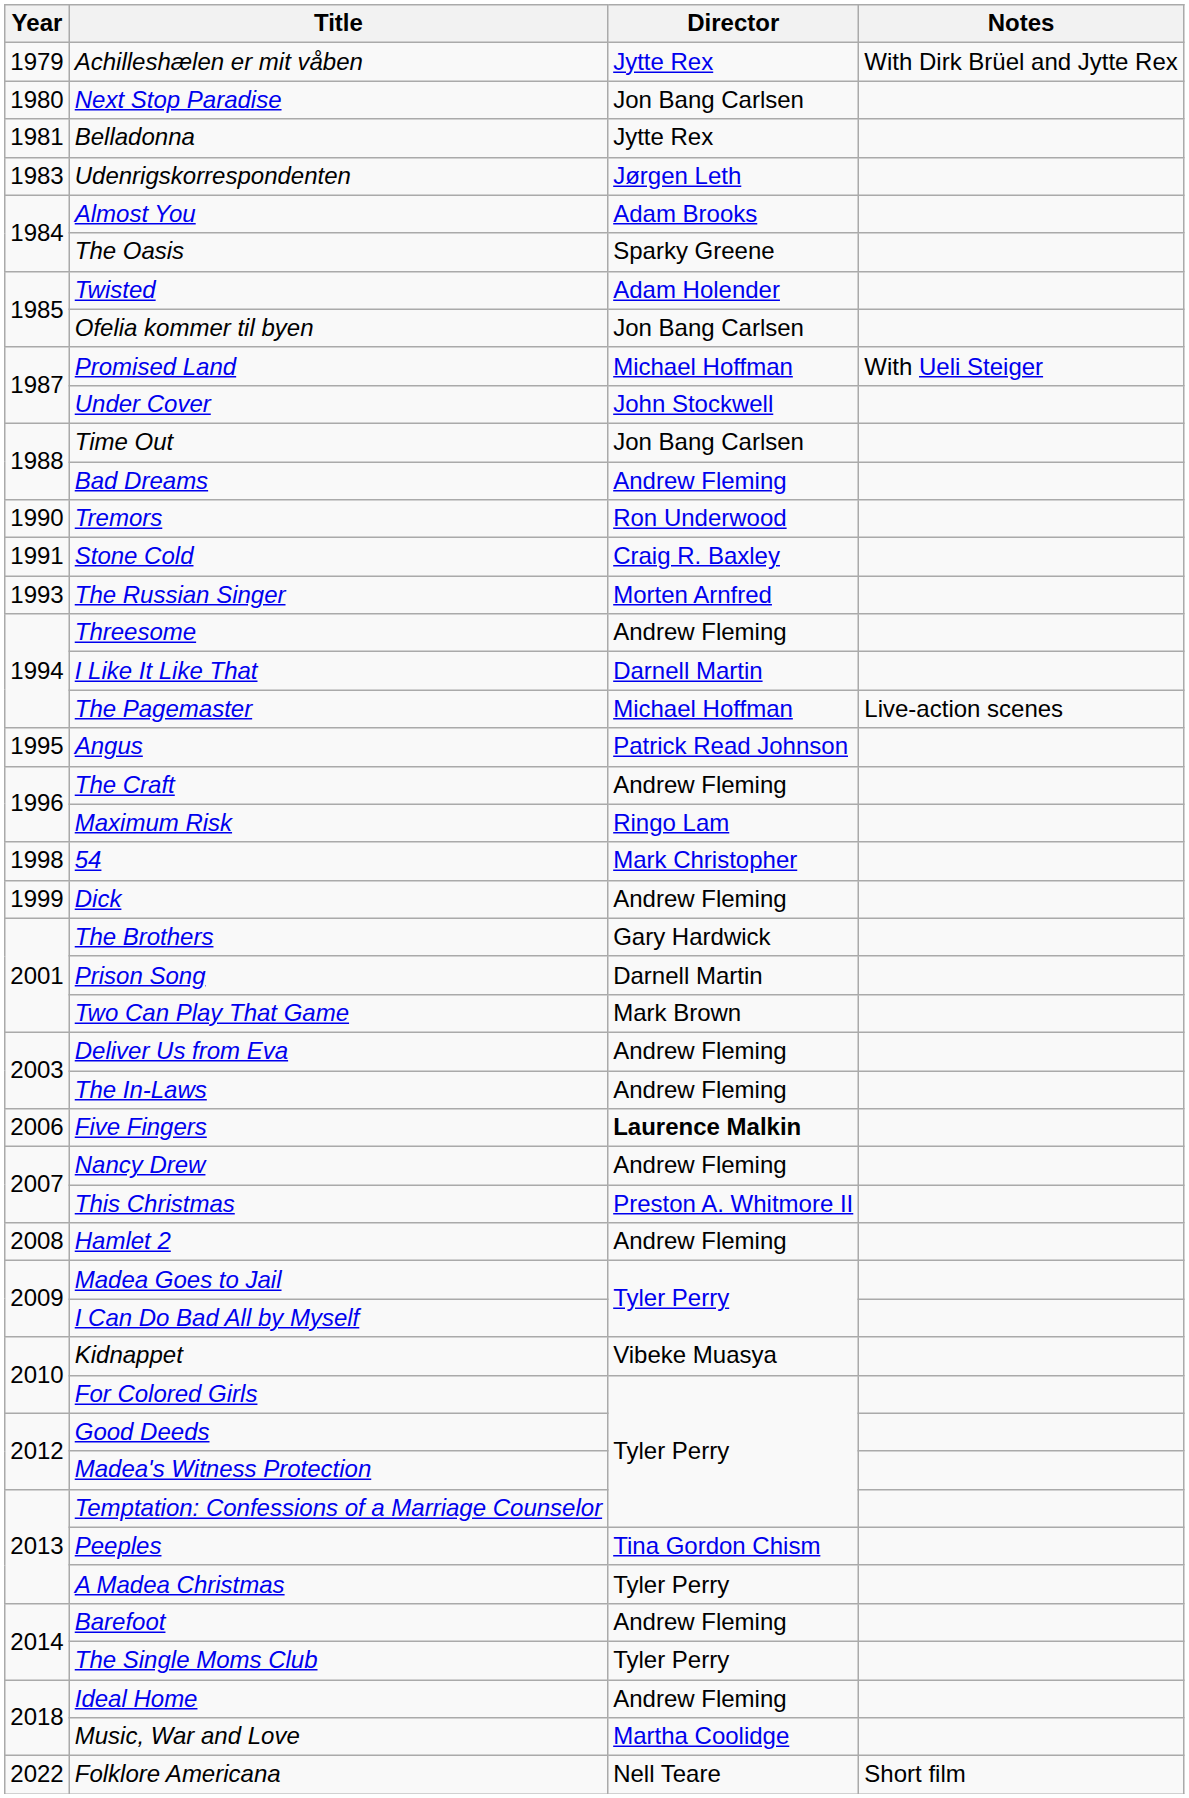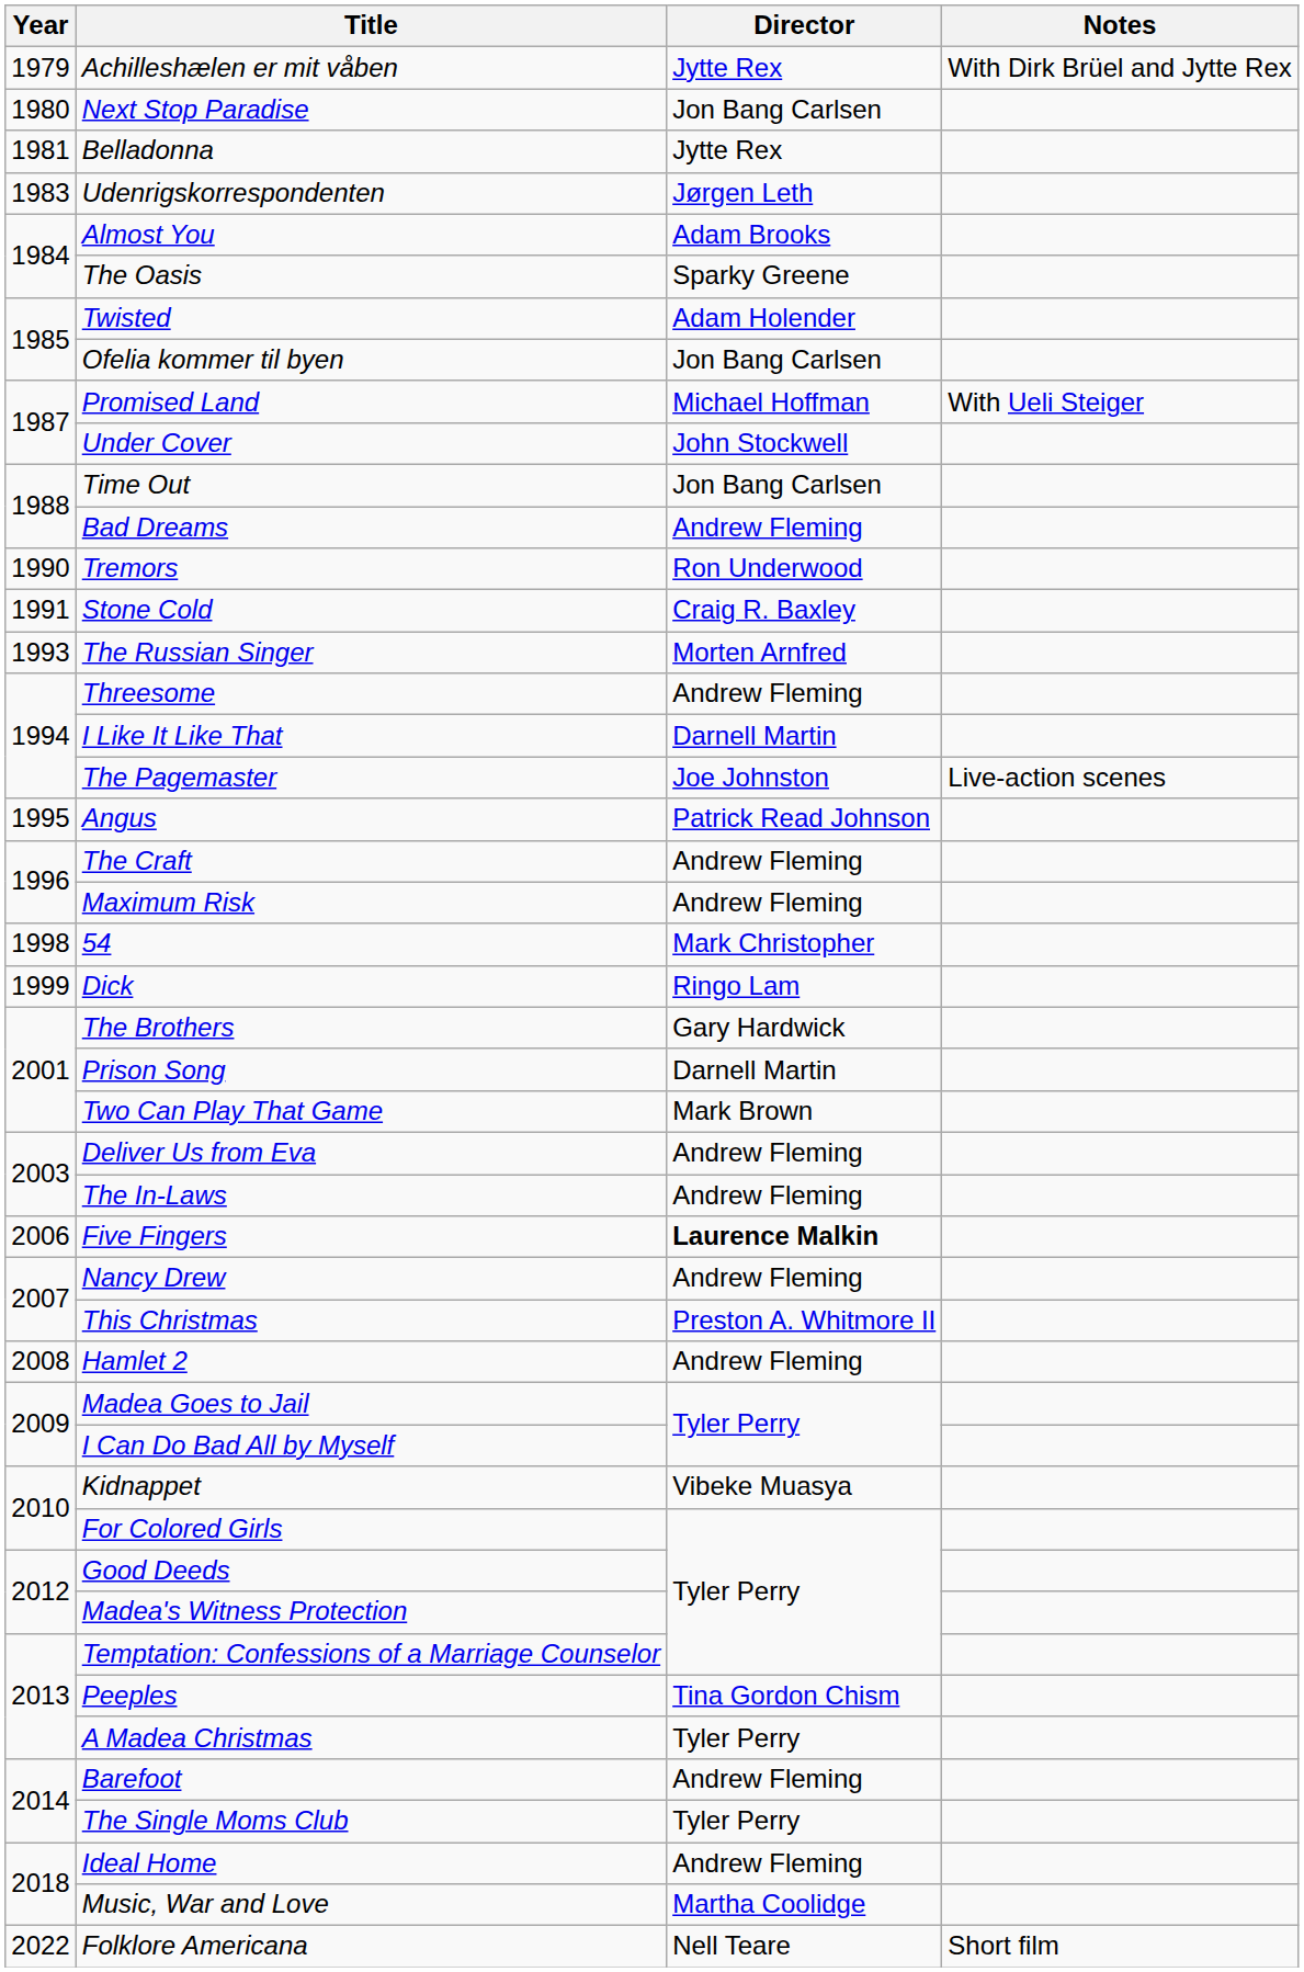The Pagemaster | Director: Michael Hoffman -> Joe Johnston
Maximum Risk | Director: Ringo Lam -> Andrew Fleming
Dick | Director: Andrew Fleming -> Ringo Lam
